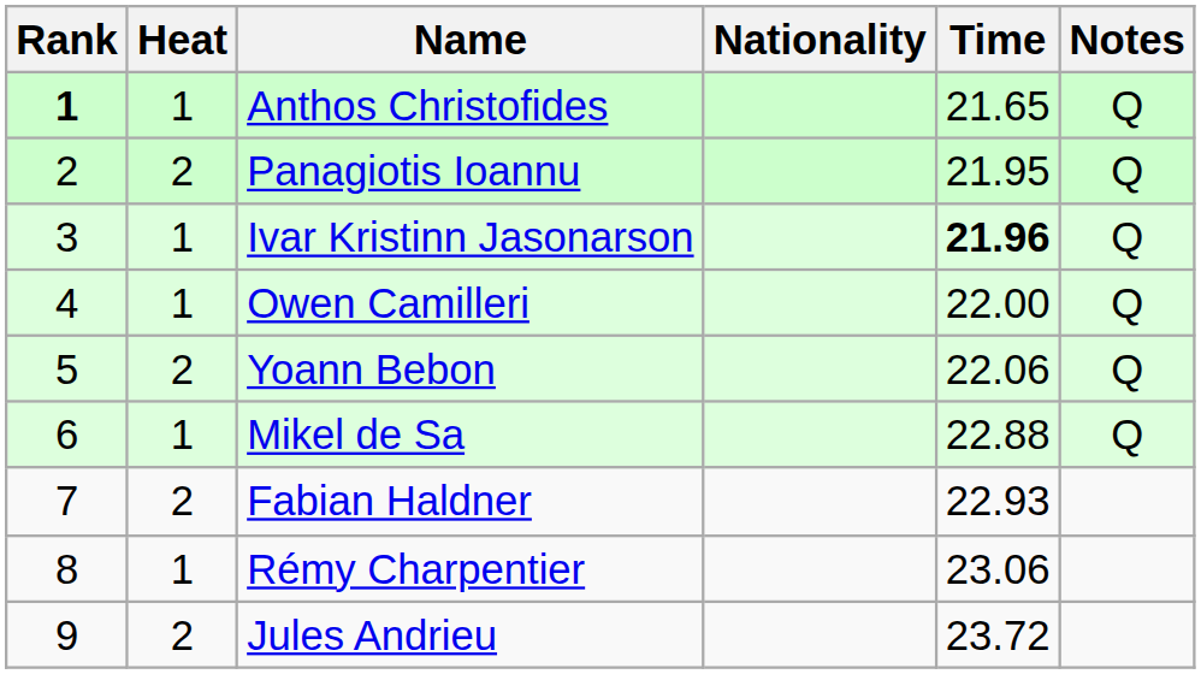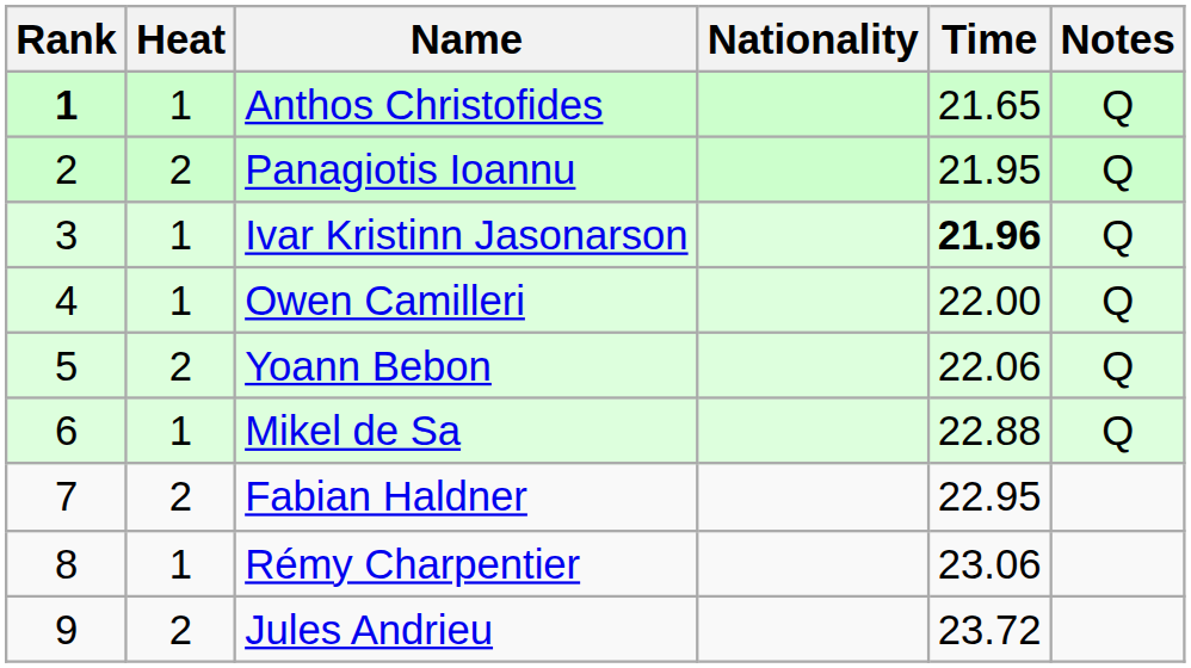Fabian Haldner | Time: 22.93 -> 22.95
